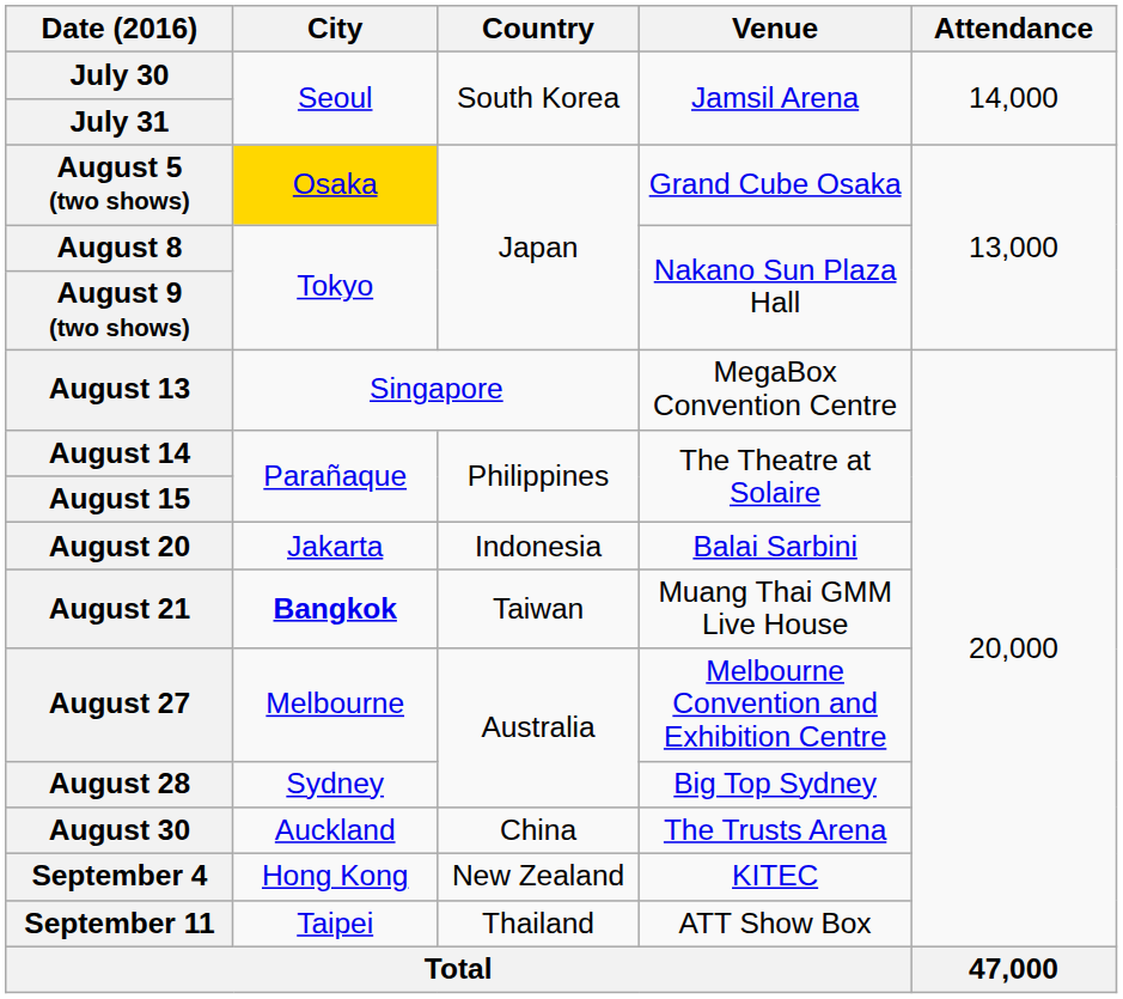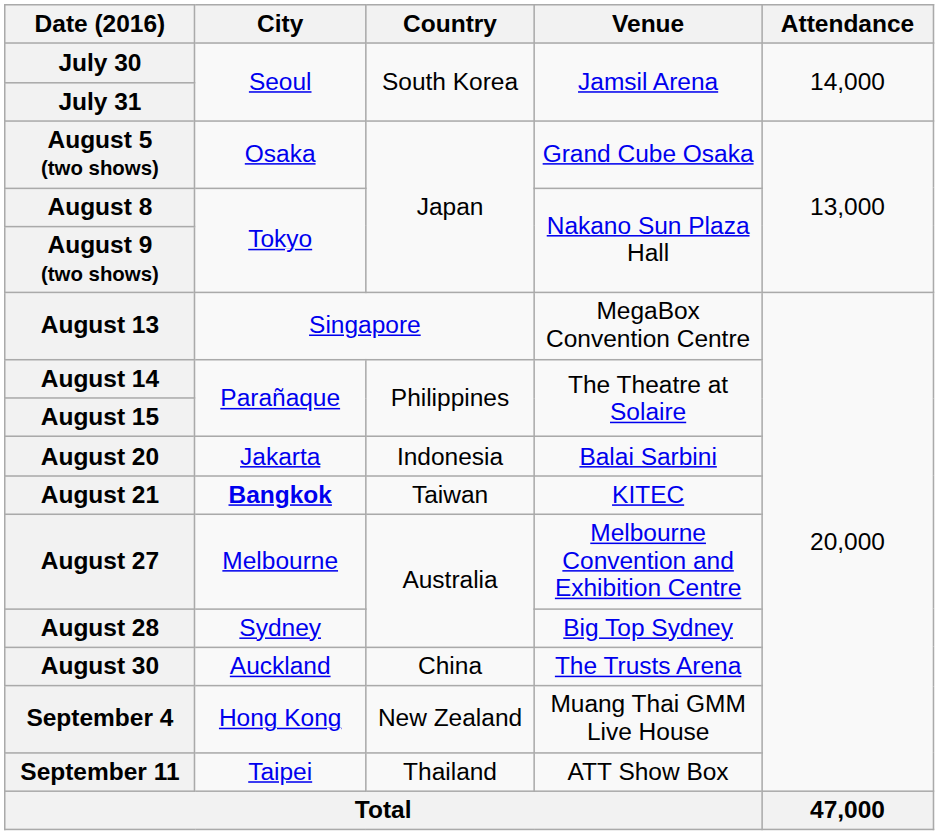August 5 (two shows) | City: gold background -> no background
August 21 | Venue: Muang Thai GMM Live House -> KITEC
September 4 | Venue: KITEC -> Muang Thai GMM Live House
